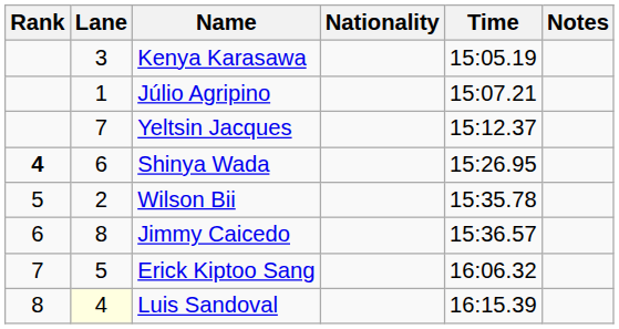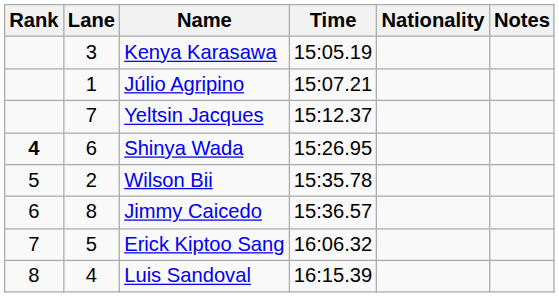columns swapped: Nationality <-> Time
Luis Sandoval | Lane: lightyellow background -> no background
